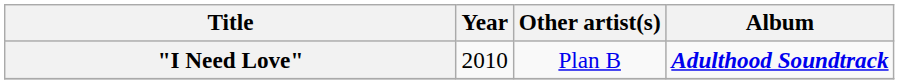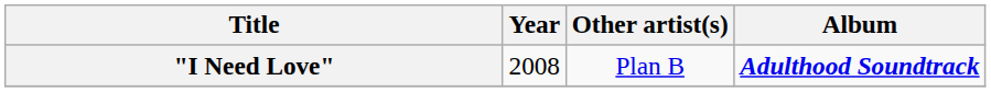"I Need Love" | Year: 2010 -> 2008
